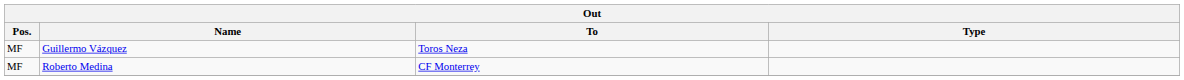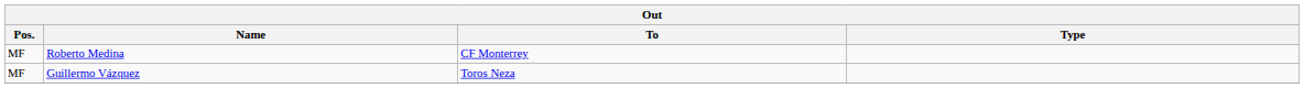rows swapped: Guillermo Vázquez <-> Roberto Medina
